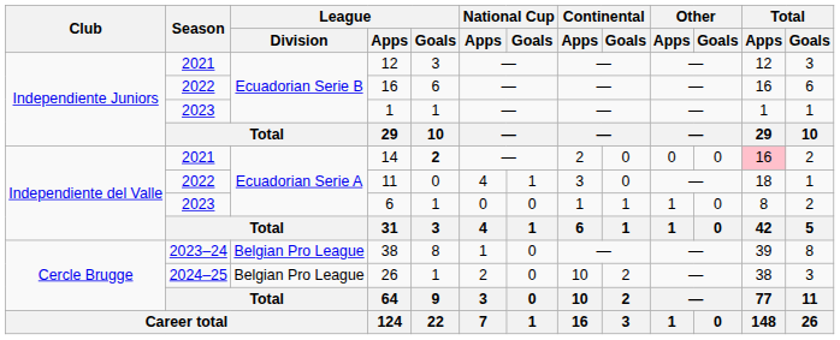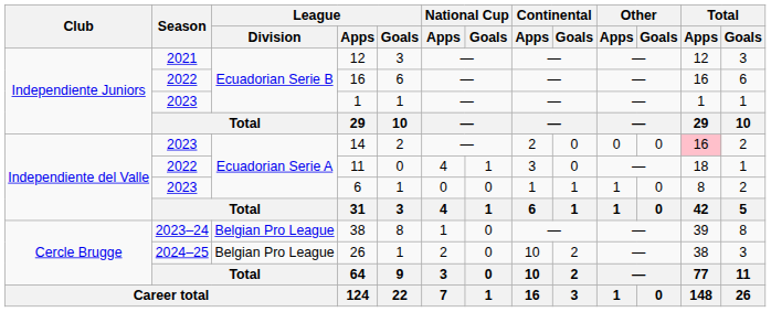14 | Season: 2021 -> 2023
14 | League / Goals: bold -> normal
